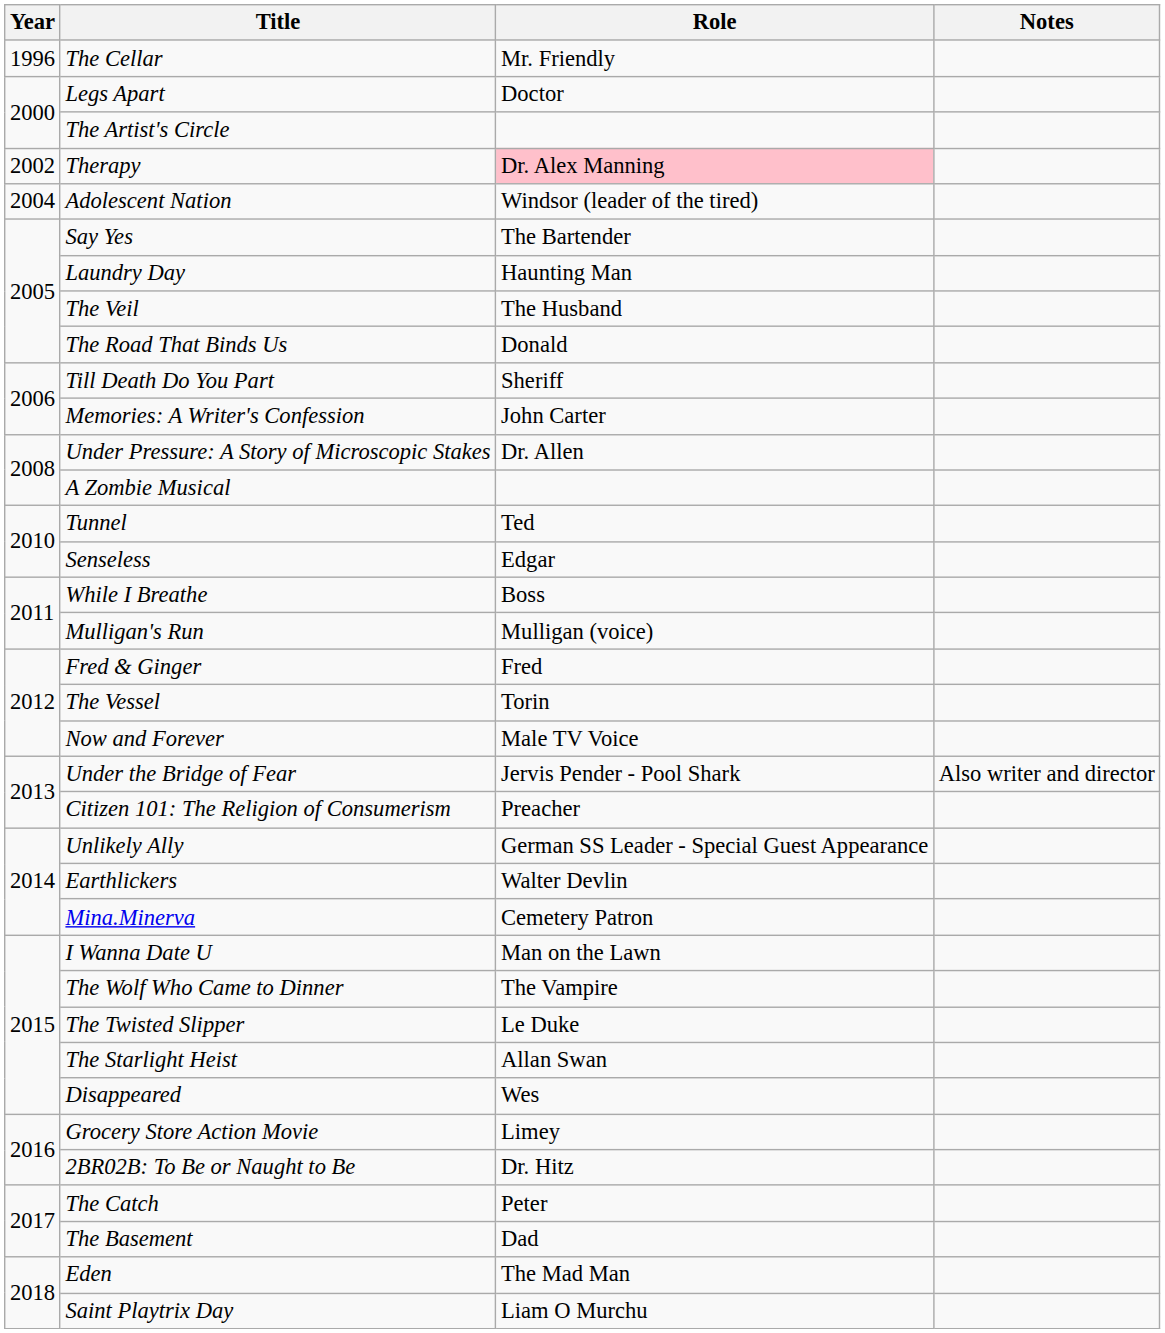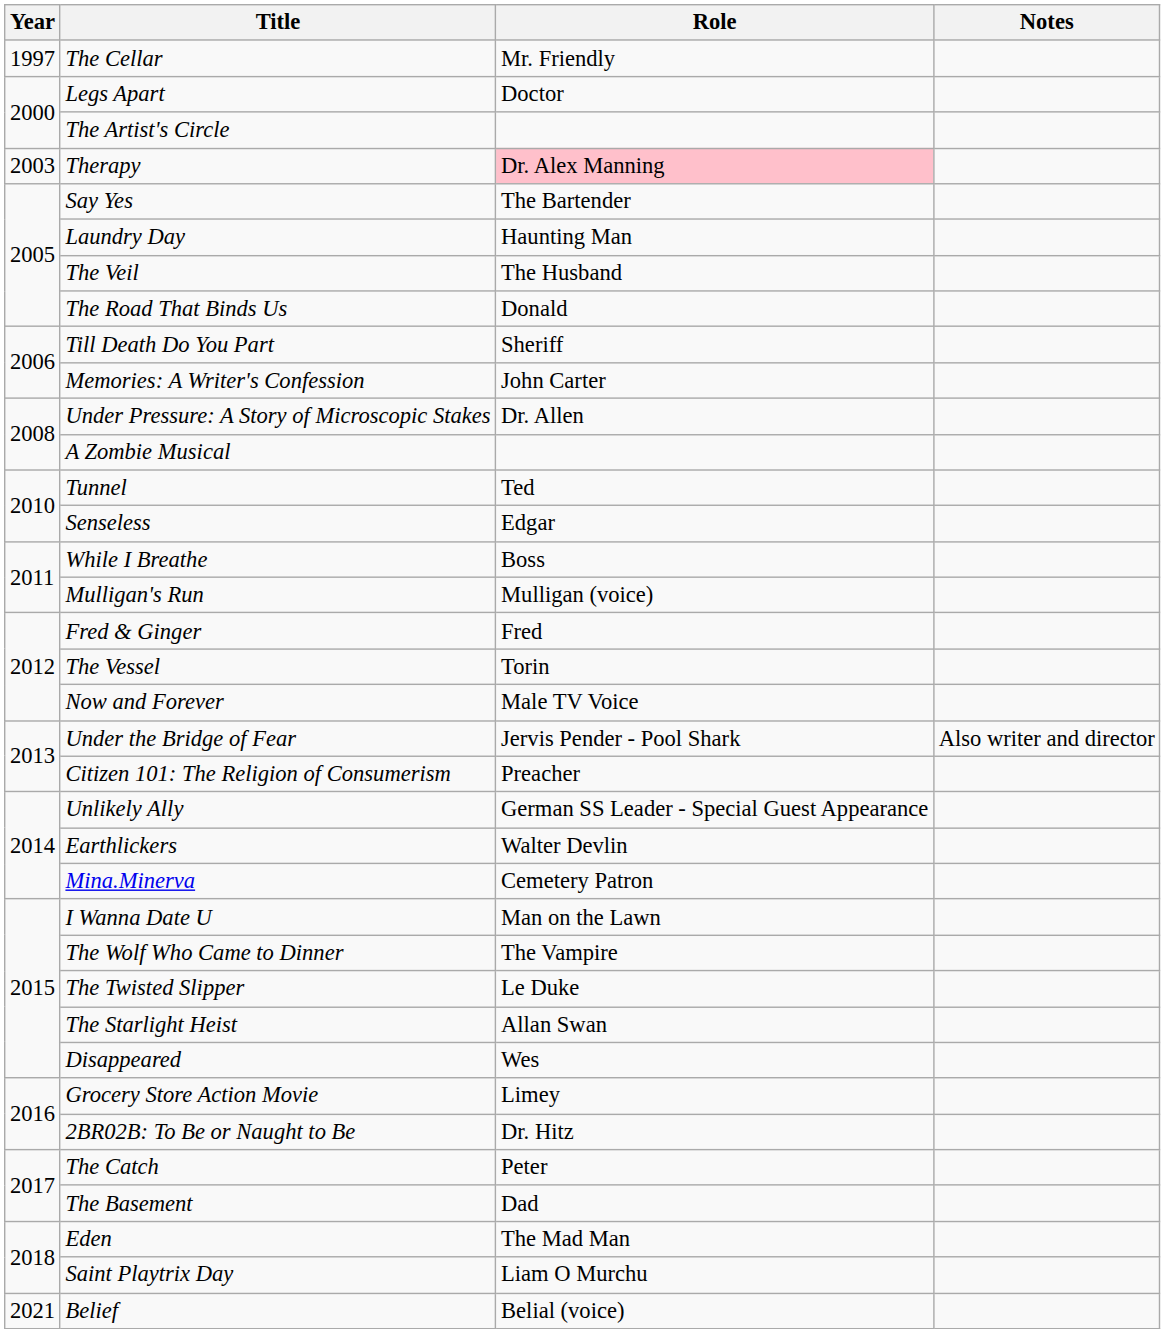The Cellar | Year: 1996 -> 1997
Therapy | Year: 2002 -> 2003
- row: 2004 | Adolescent Nation | Windsor (leader of the tired)
+ row: 2021 | Belief | Belial (voice)
